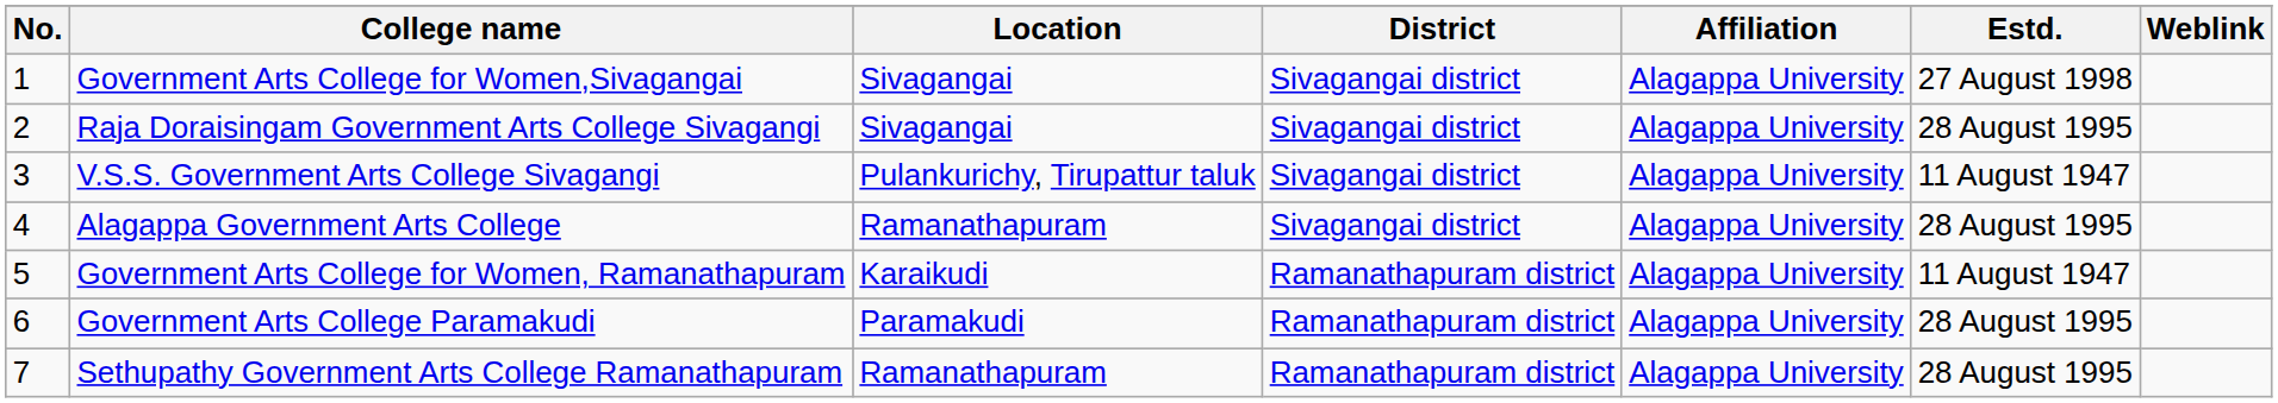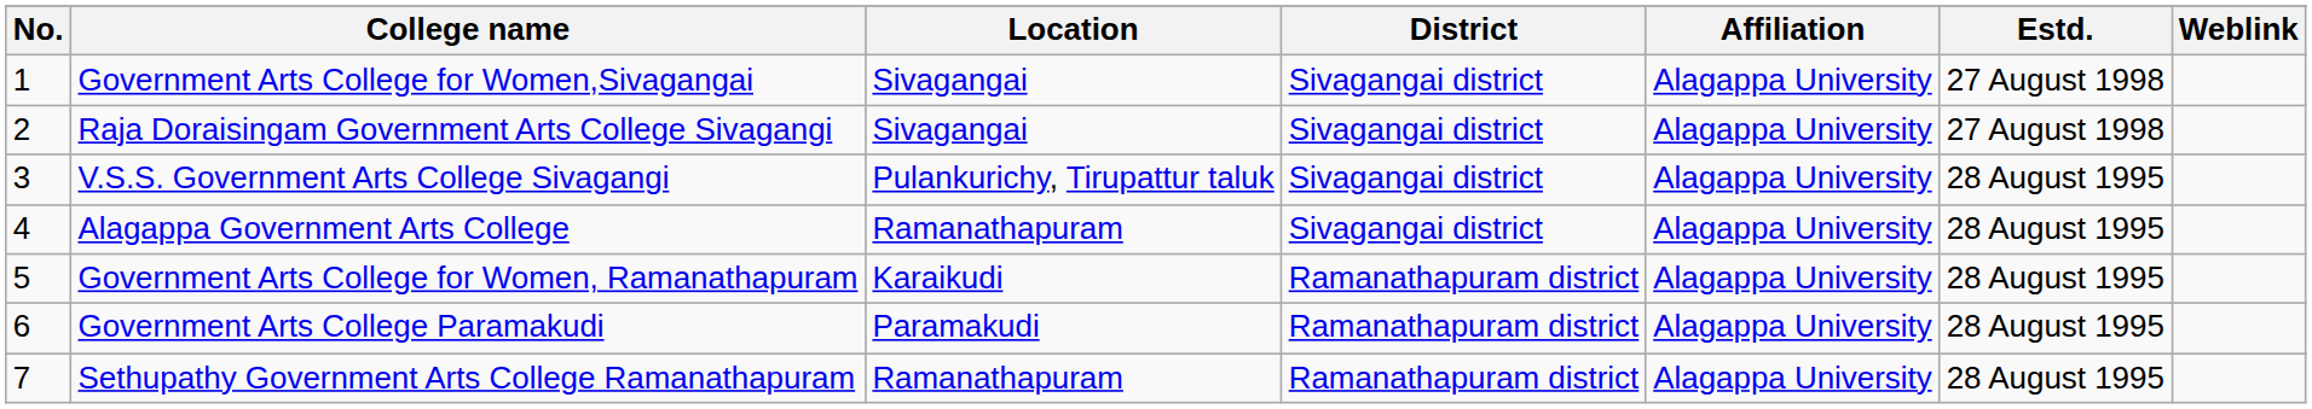Raja Doraisingam Government Arts College Sivagangi | Estd.: 28 August 1995 -> 27 August 1998
V.S.S. Government Arts College Sivagangi | Estd.: 11 August 1947 -> 28 August 1995
Government Arts College for Women, Ramanathapuram | Estd.: 11 August 1947 -> 28 August 1995
